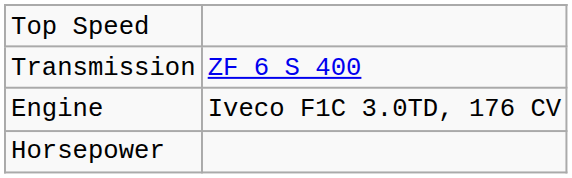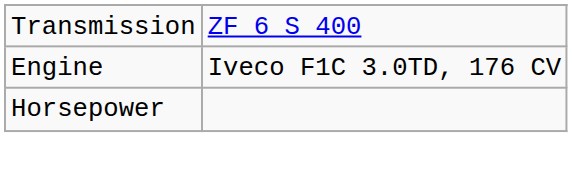- row: Top Speed
